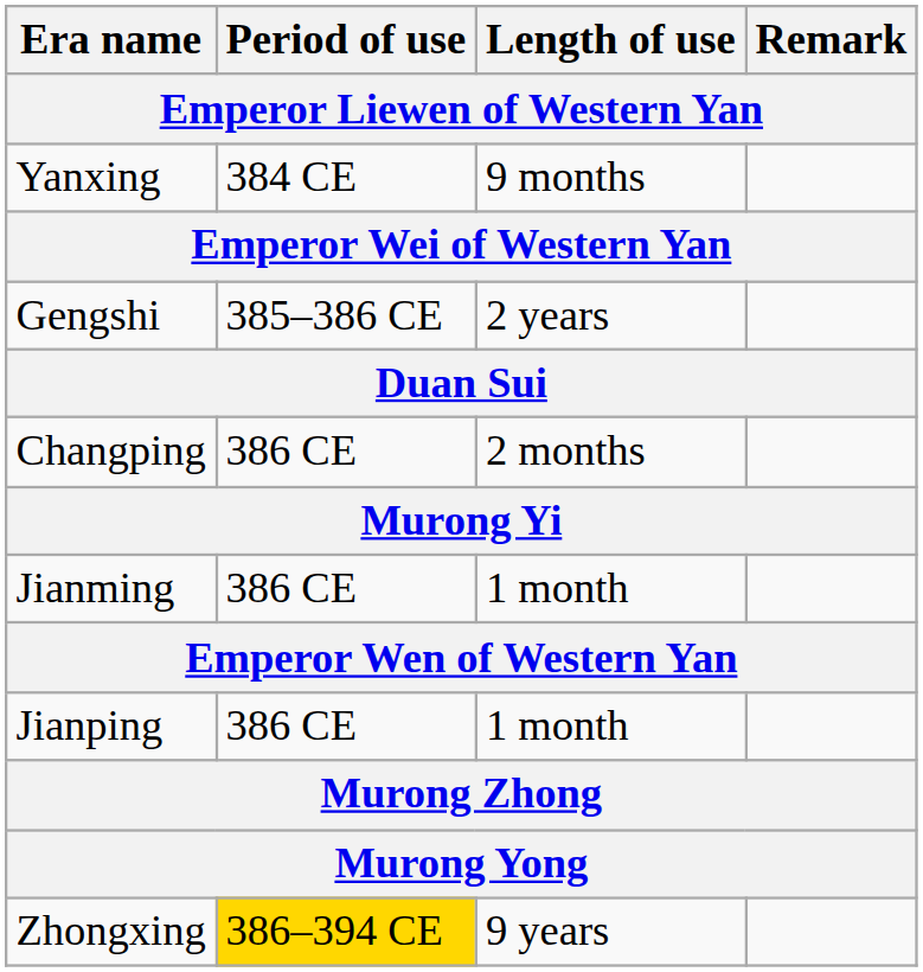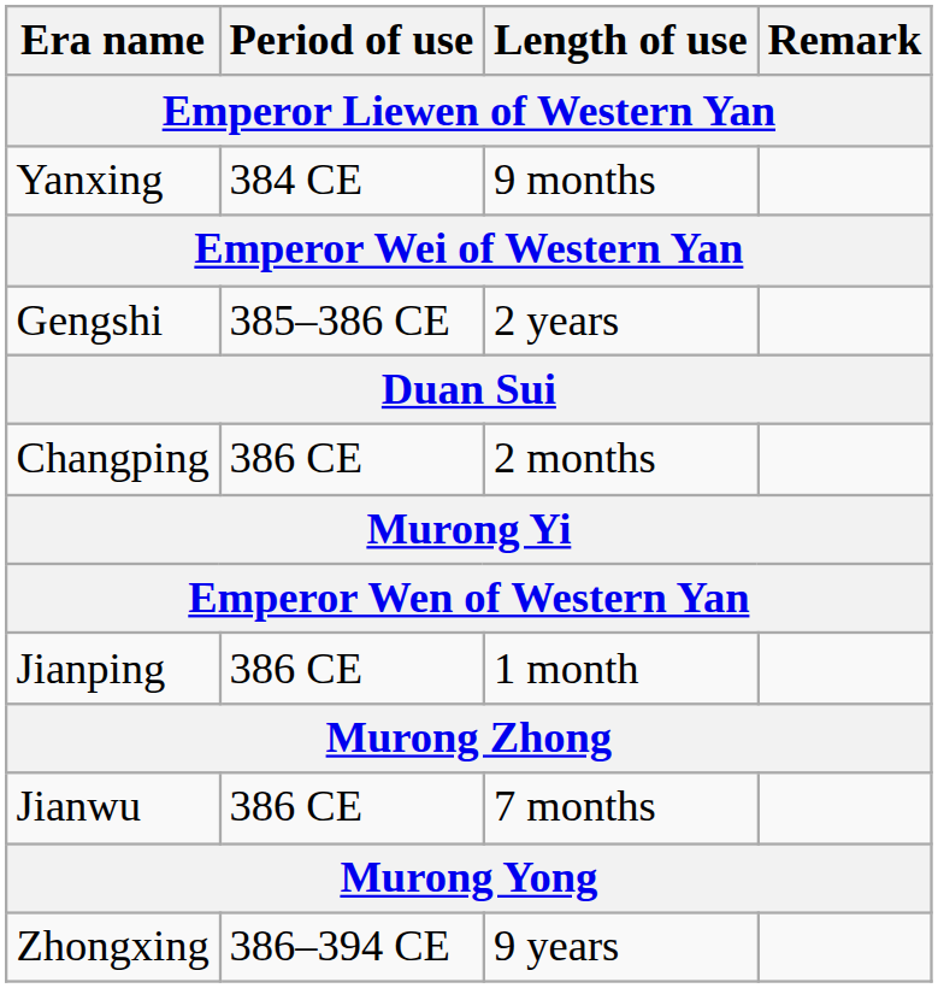- row: Jianming | 386 CE | 1 month
+ row: Jianwu | 386 CE | 7 months
Zhongxing | Period of use: gold background -> no background
